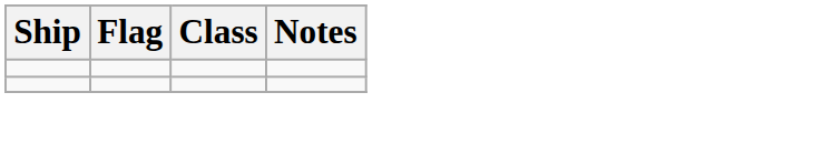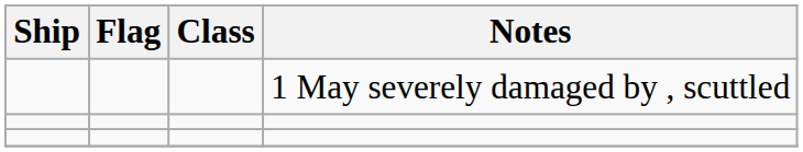+ row: 1 May severely damaged by , scuttled
